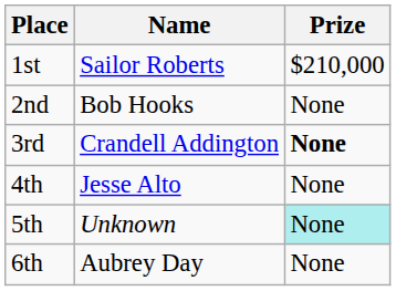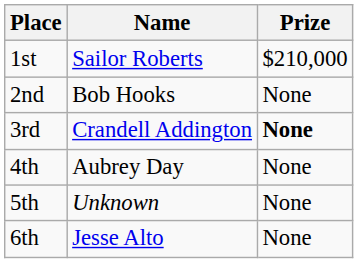4th | Name: Jesse Alto -> Aubrey Day
5th | Prize: paleturquoise background -> no background
6th | Name: Aubrey Day -> Jesse Alto
